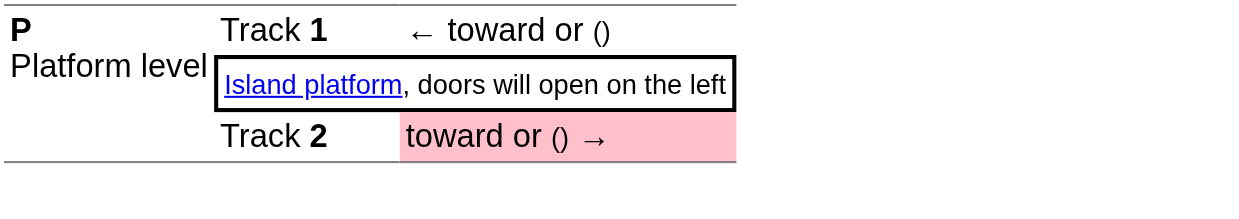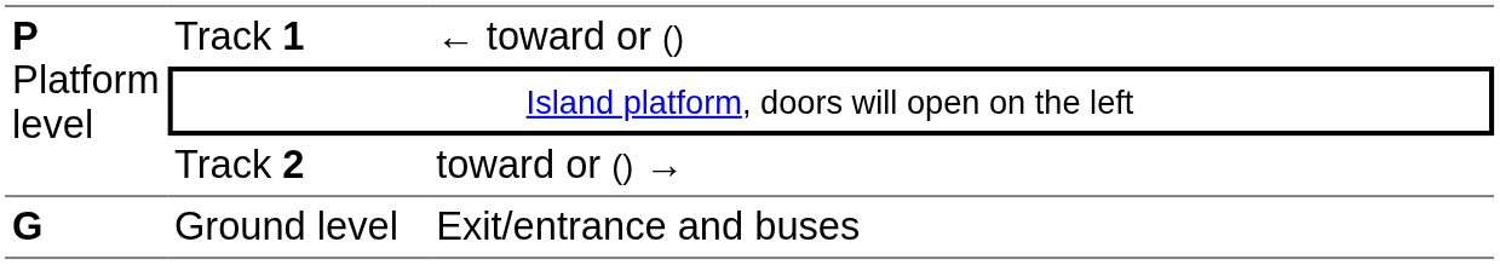Track 2 | column 3: pink background -> no background
+ row: G | Ground level | Exit/entrance and buses
